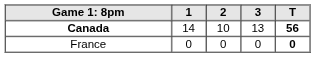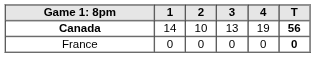+ column: 4 | 19 | 0
